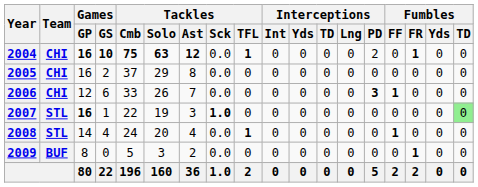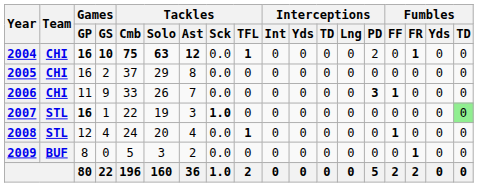2006 | Games / GP: 12 -> 11
2006 | Games / GS: 6 -> 9
2008 | Games / GP: 14 -> 12
